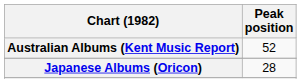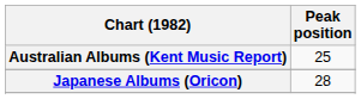Australian Albums (Kent Music Report) | Peak position: 52 -> 25
